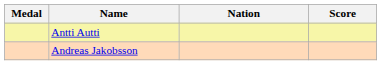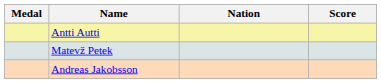+ row: Matevž Petek
